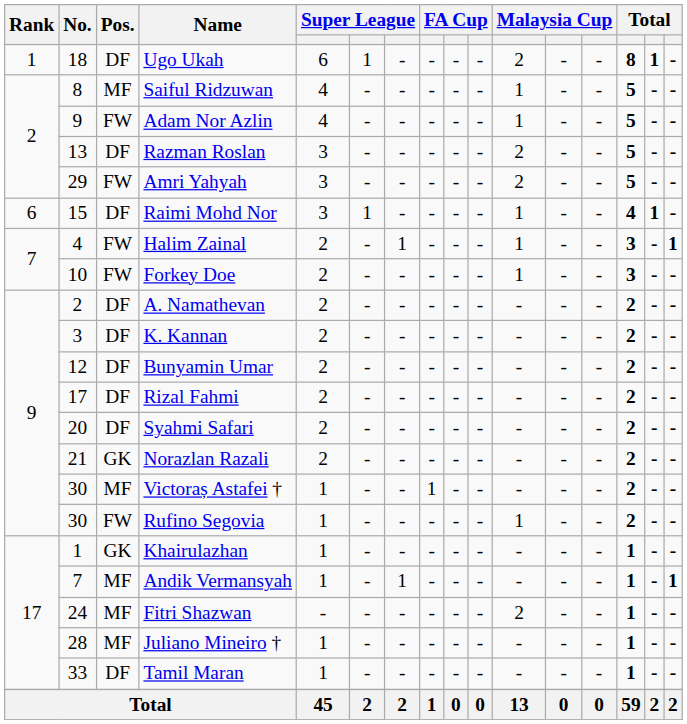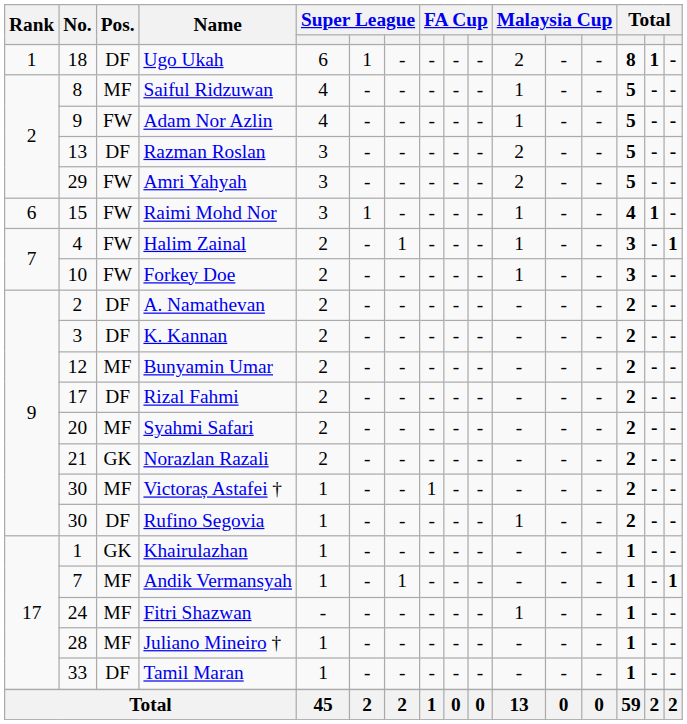Raimi Mohd Nor | Pos.: DF -> FW
Bunyamin Umar | Pos.: DF -> MF
Syahmi Safari | Pos.: DF -> MF
Rufino Segovia | Pos.: FW -> DF
Fitri Shazwan | column 11: 2 -> 1
